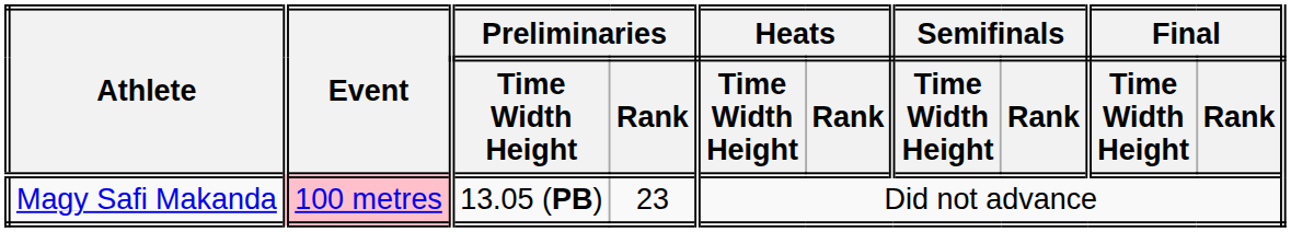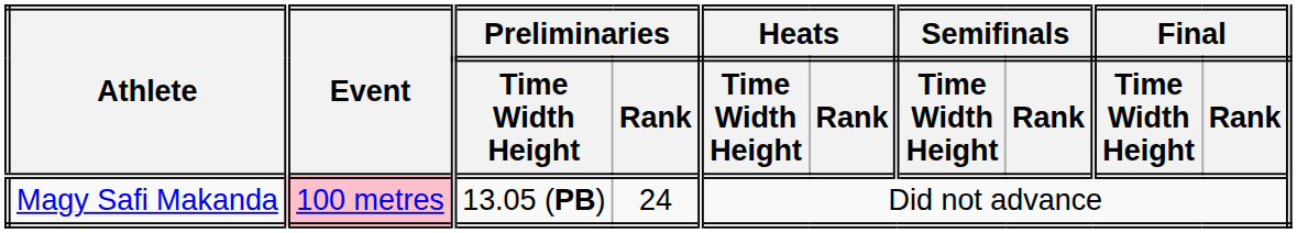Magy Safi Makanda | Preliminaries / Rank: 23 -> 24
